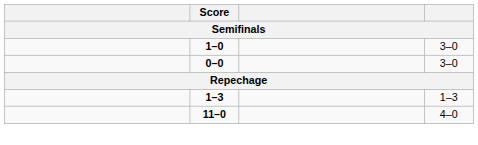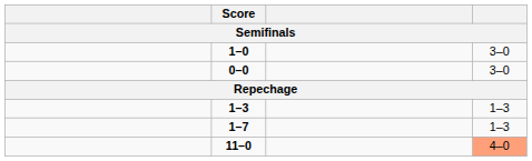+ row: 1–7 | 1–3
11–0 | column 4: no background -> lightsalmon background
